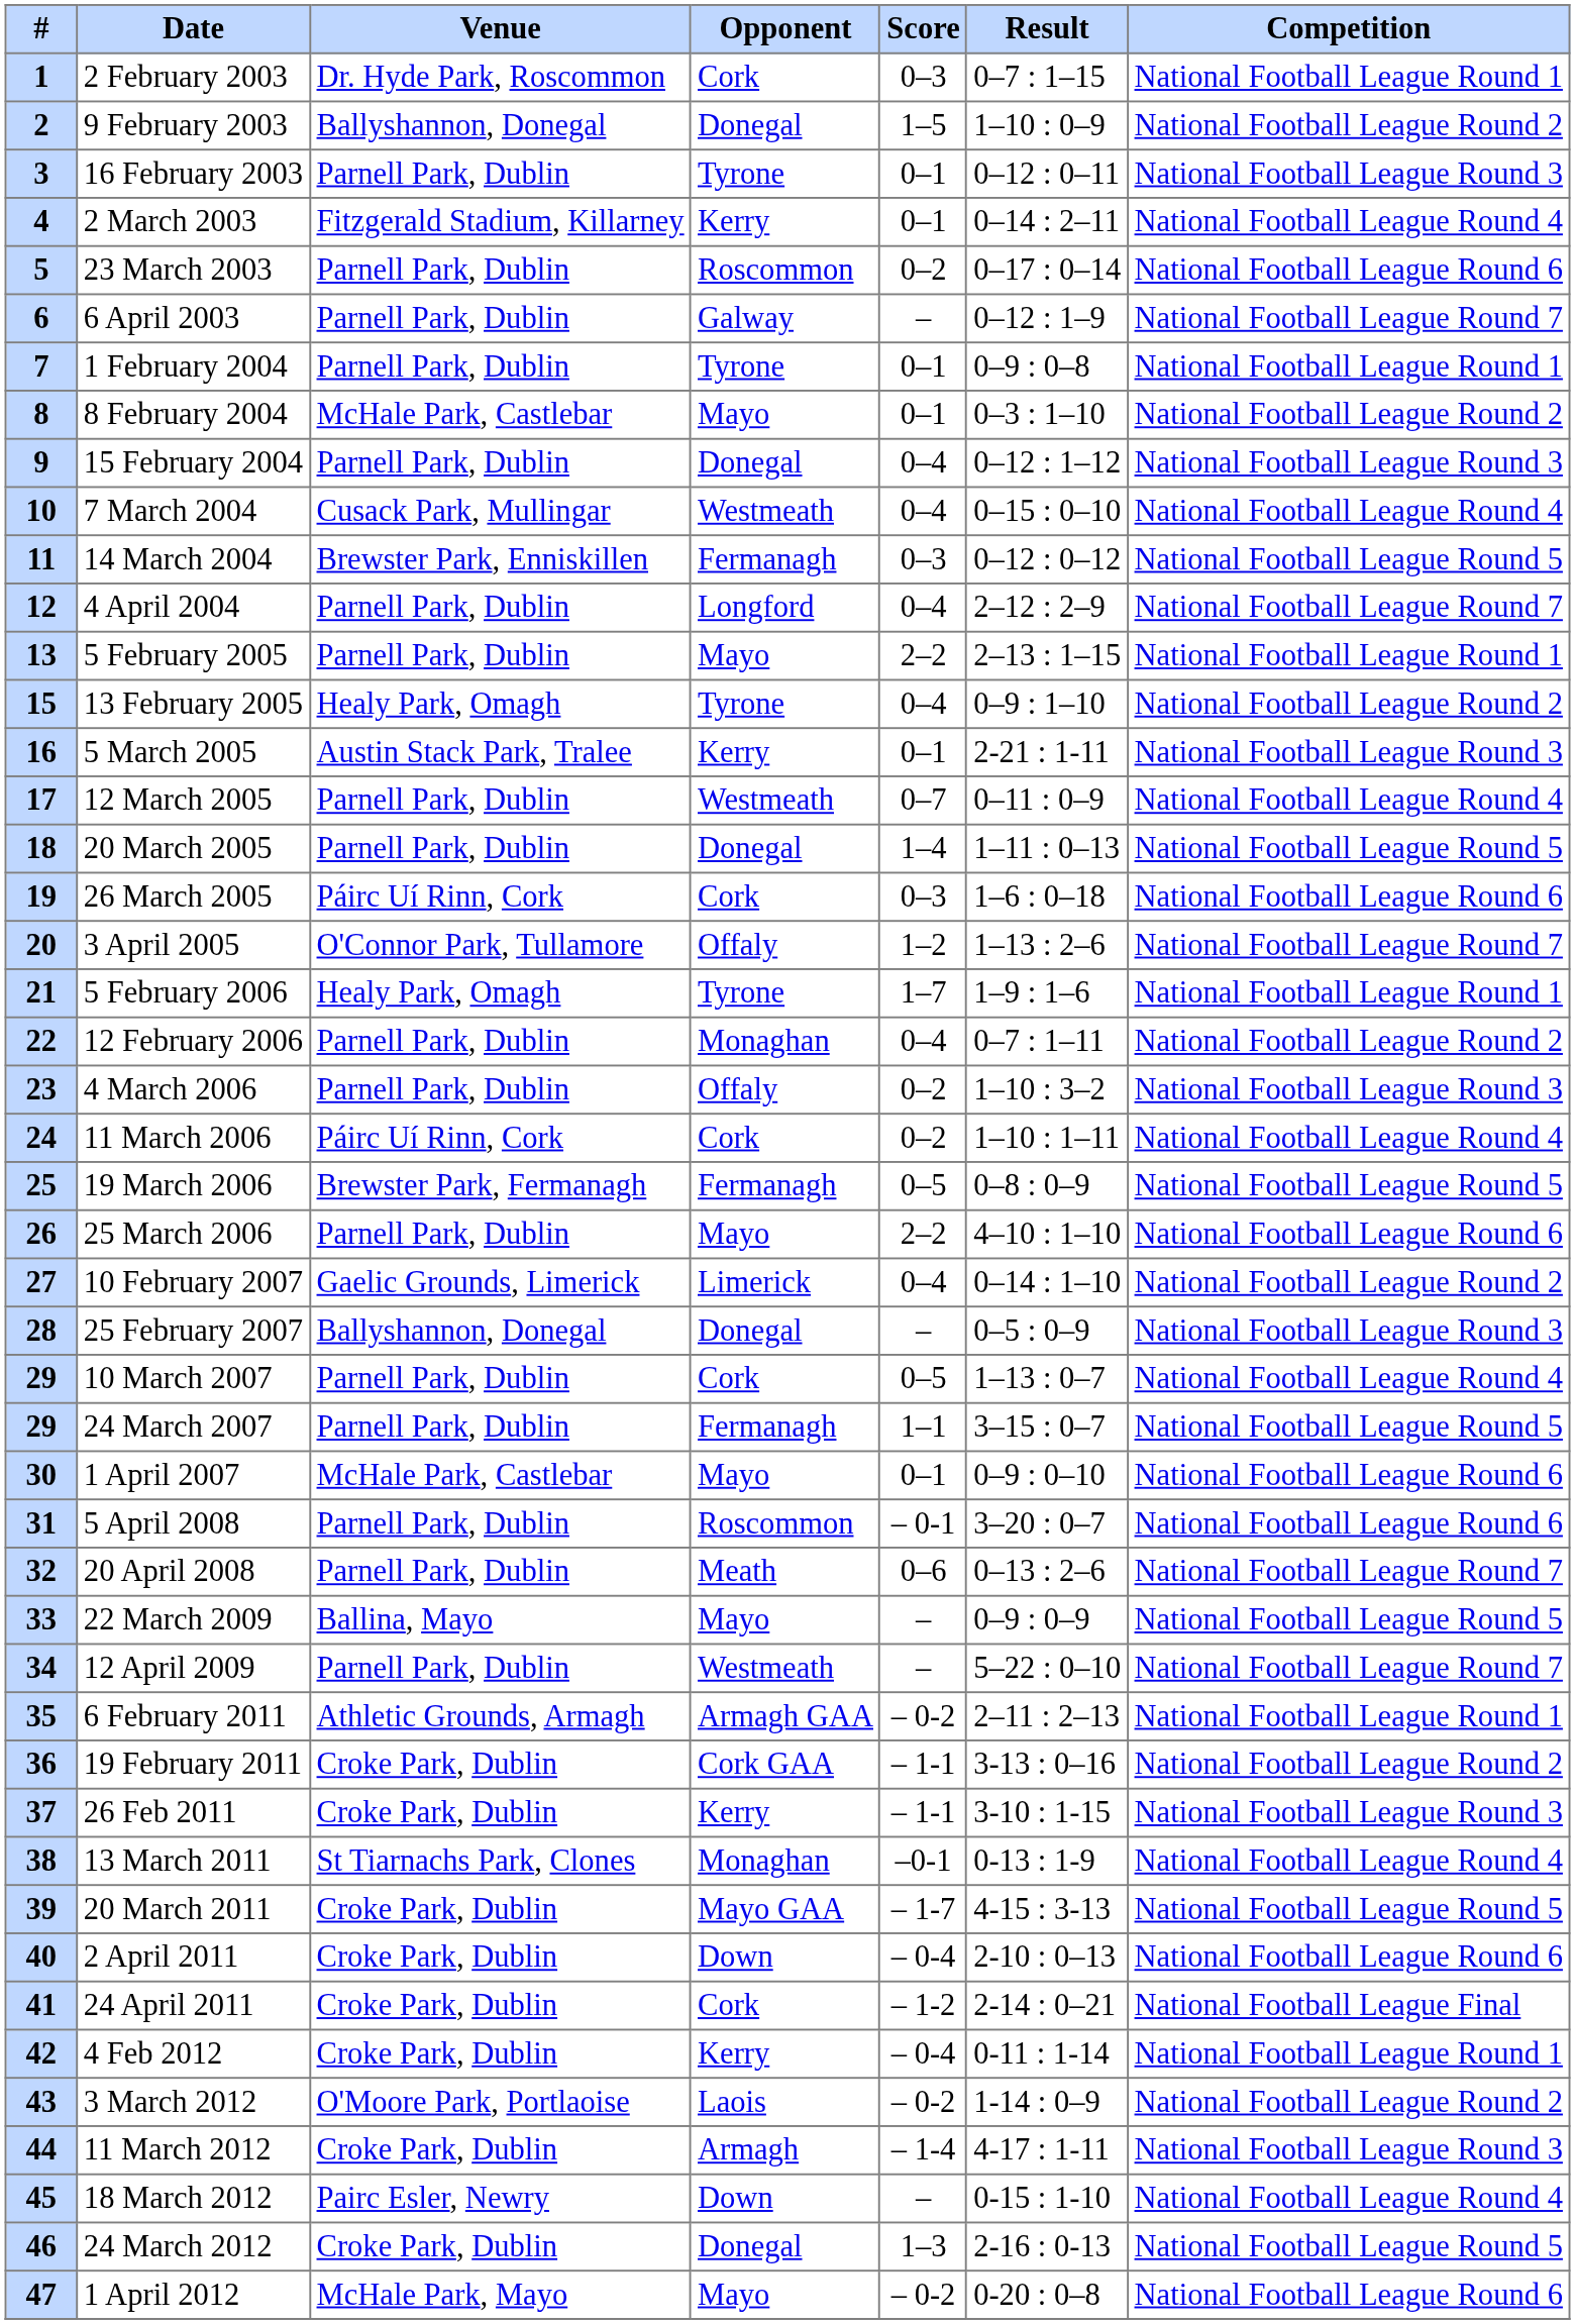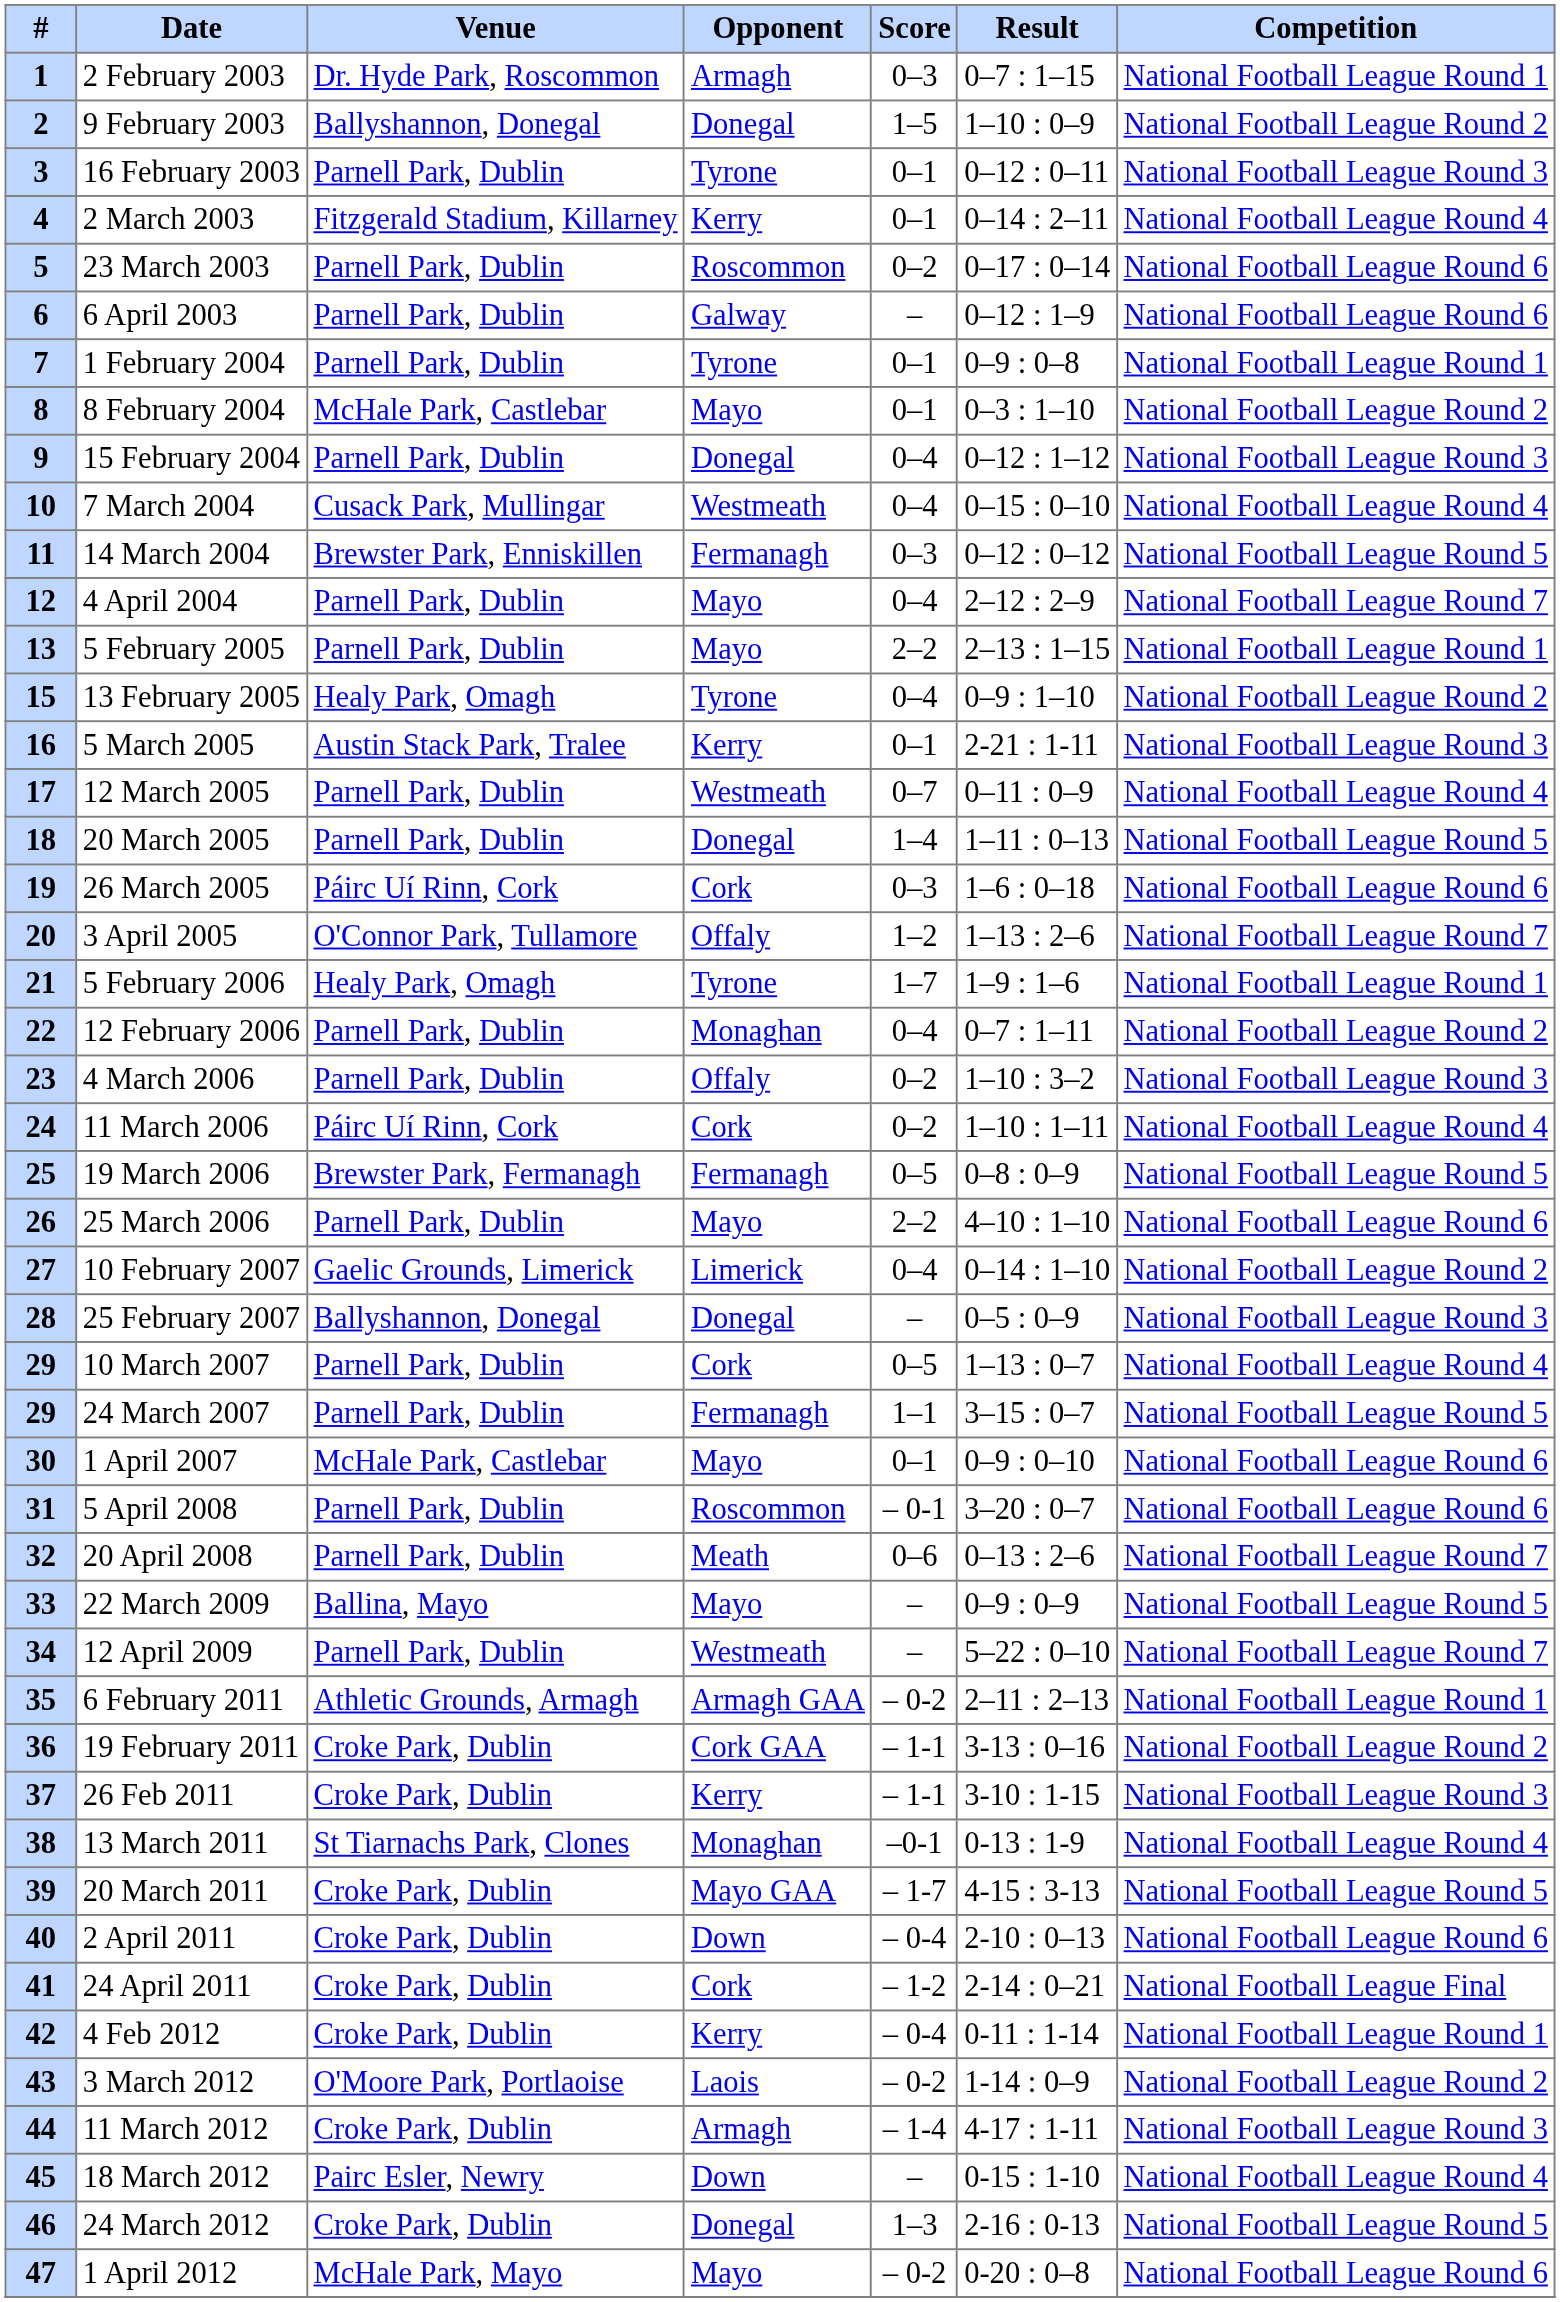2 February 2003 | Opponent: Cork -> Armagh
6 April 2003 | Competition: National Football League Round 7 -> National Football League Round 6
4 April 2004 | Opponent: Longford -> Mayo
